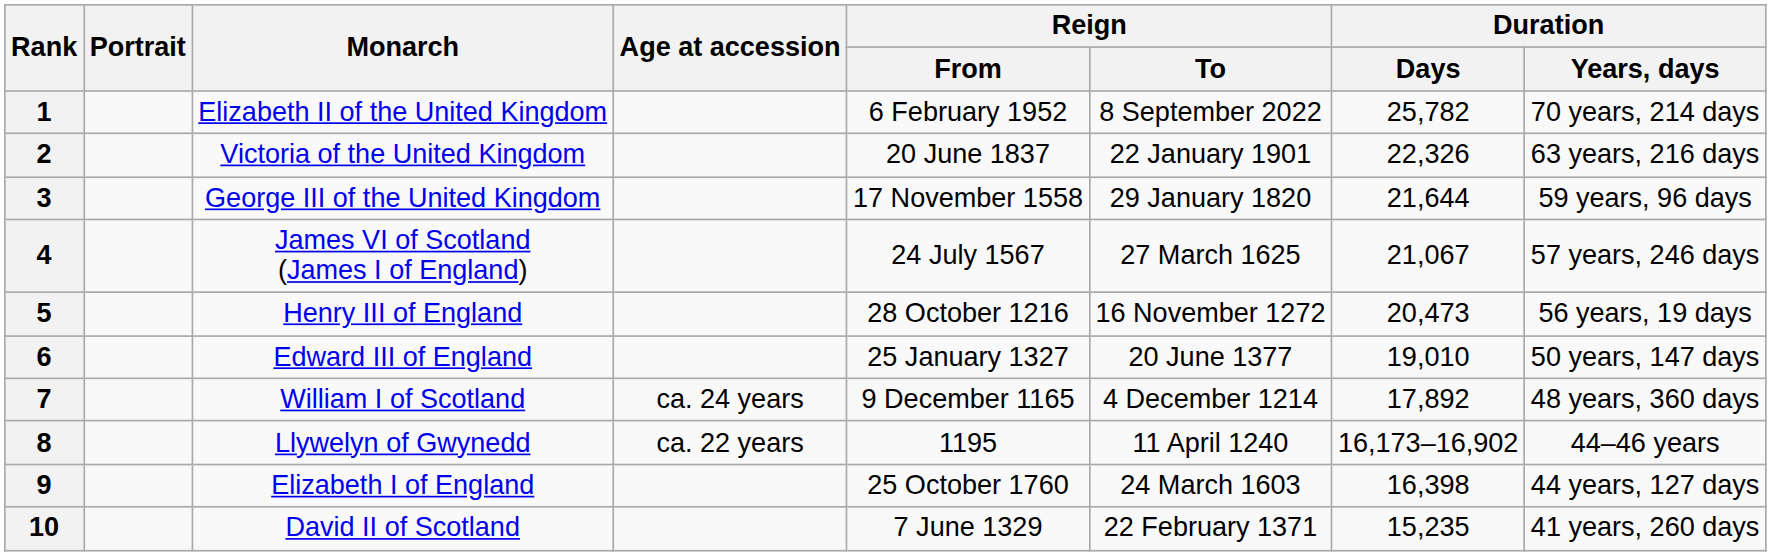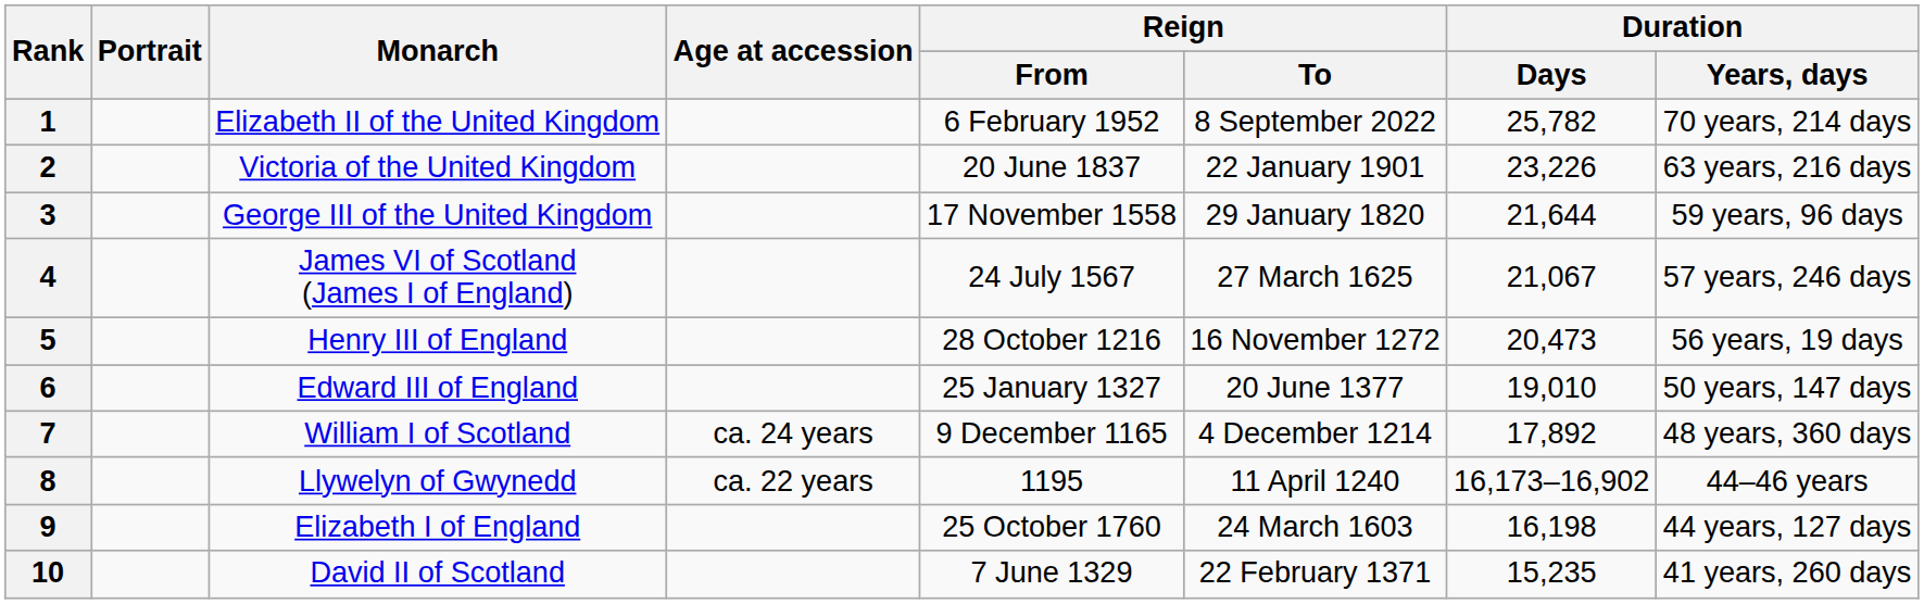2 | Duration / Days: 22,326 -> 23,226
9 | Duration / Days: 16,398 -> 16,198
